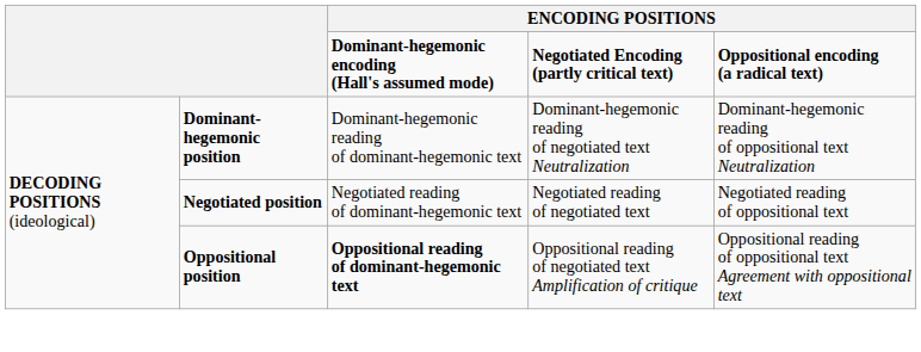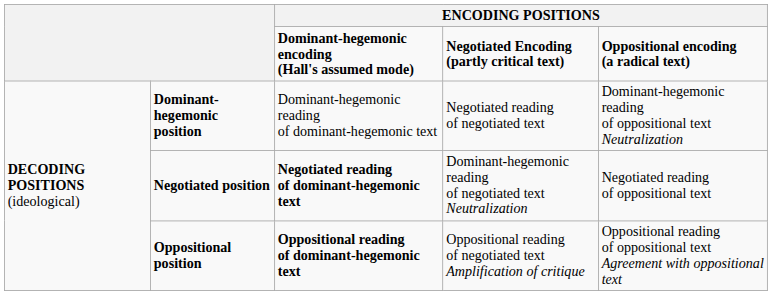Dominant-hegemonic position | column 4: Dominant-hegemonic reading of negotiated text Neutralization -> Negotiated reading of negotiated text
Negotiated position | column 3: normal -> bold
Negotiated position | column 4: Negotiated reading of negotiated text -> Dominant-hegemonic reading of negotiated text Neutralization
